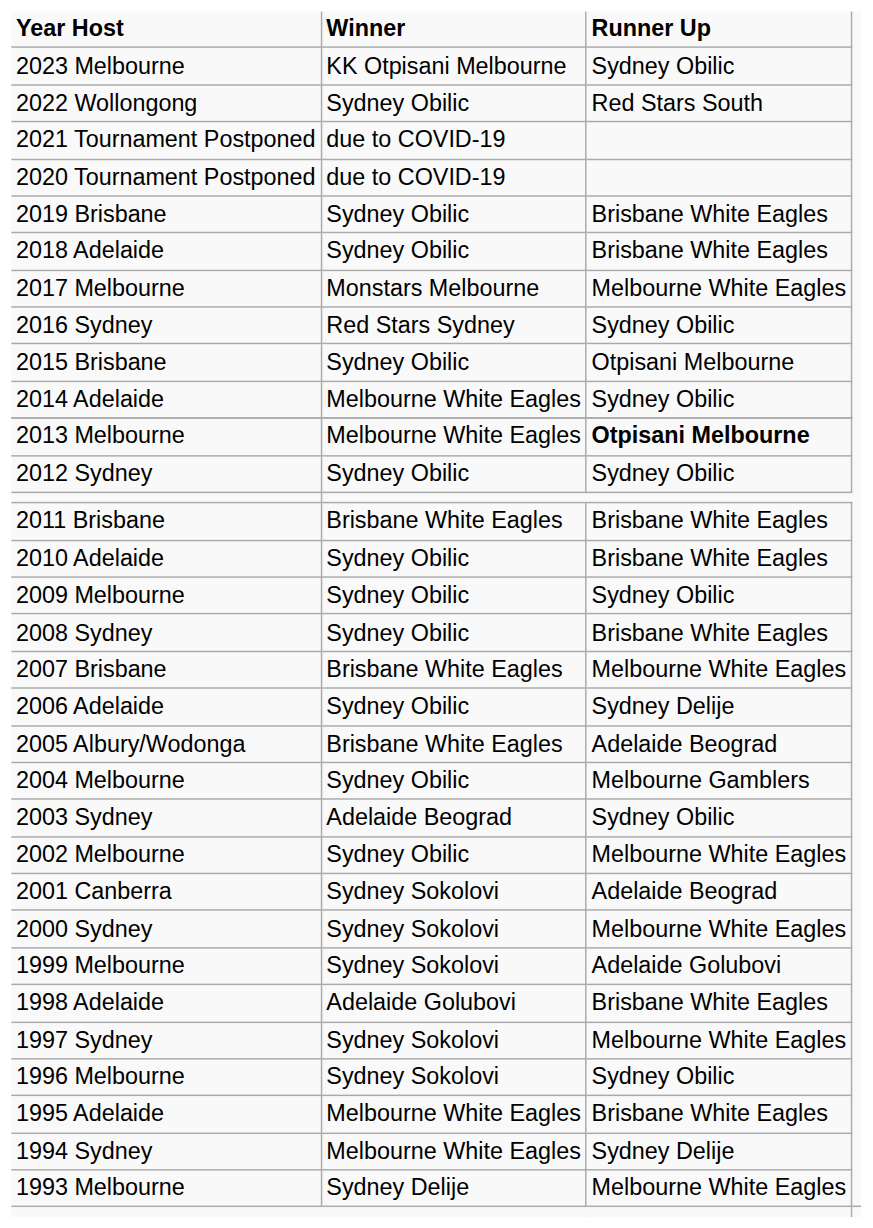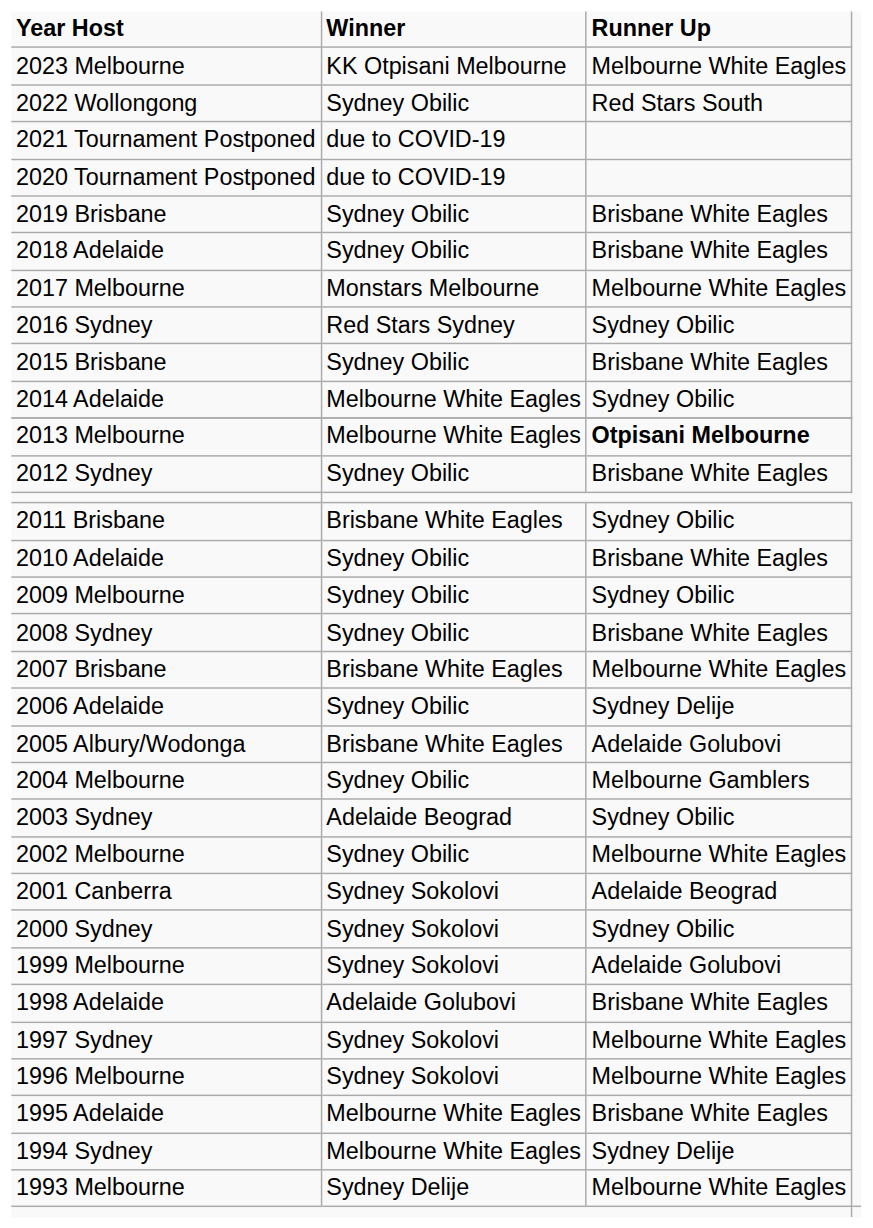2023 Melbourne | column 3: Sydney Obilic -> Melbourne White Eagles
2015 Brisbane | column 3: Otpisani Melbourne -> Brisbane White Eagles
2012 Sydney | column 3: Sydney Obilic -> Brisbane White Eagles
2011 Brisbane | column 3: Brisbane White Eagles -> Sydney Obilic
2005 Albury/Wodonga | column 3: Adelaide Beograd -> Adelaide Golubovi
2000 Sydney | column 3: Melbourne White Eagles -> Sydney Obilic
1996 Melbourne | column 3: Sydney Obilic -> Melbourne White Eagles
